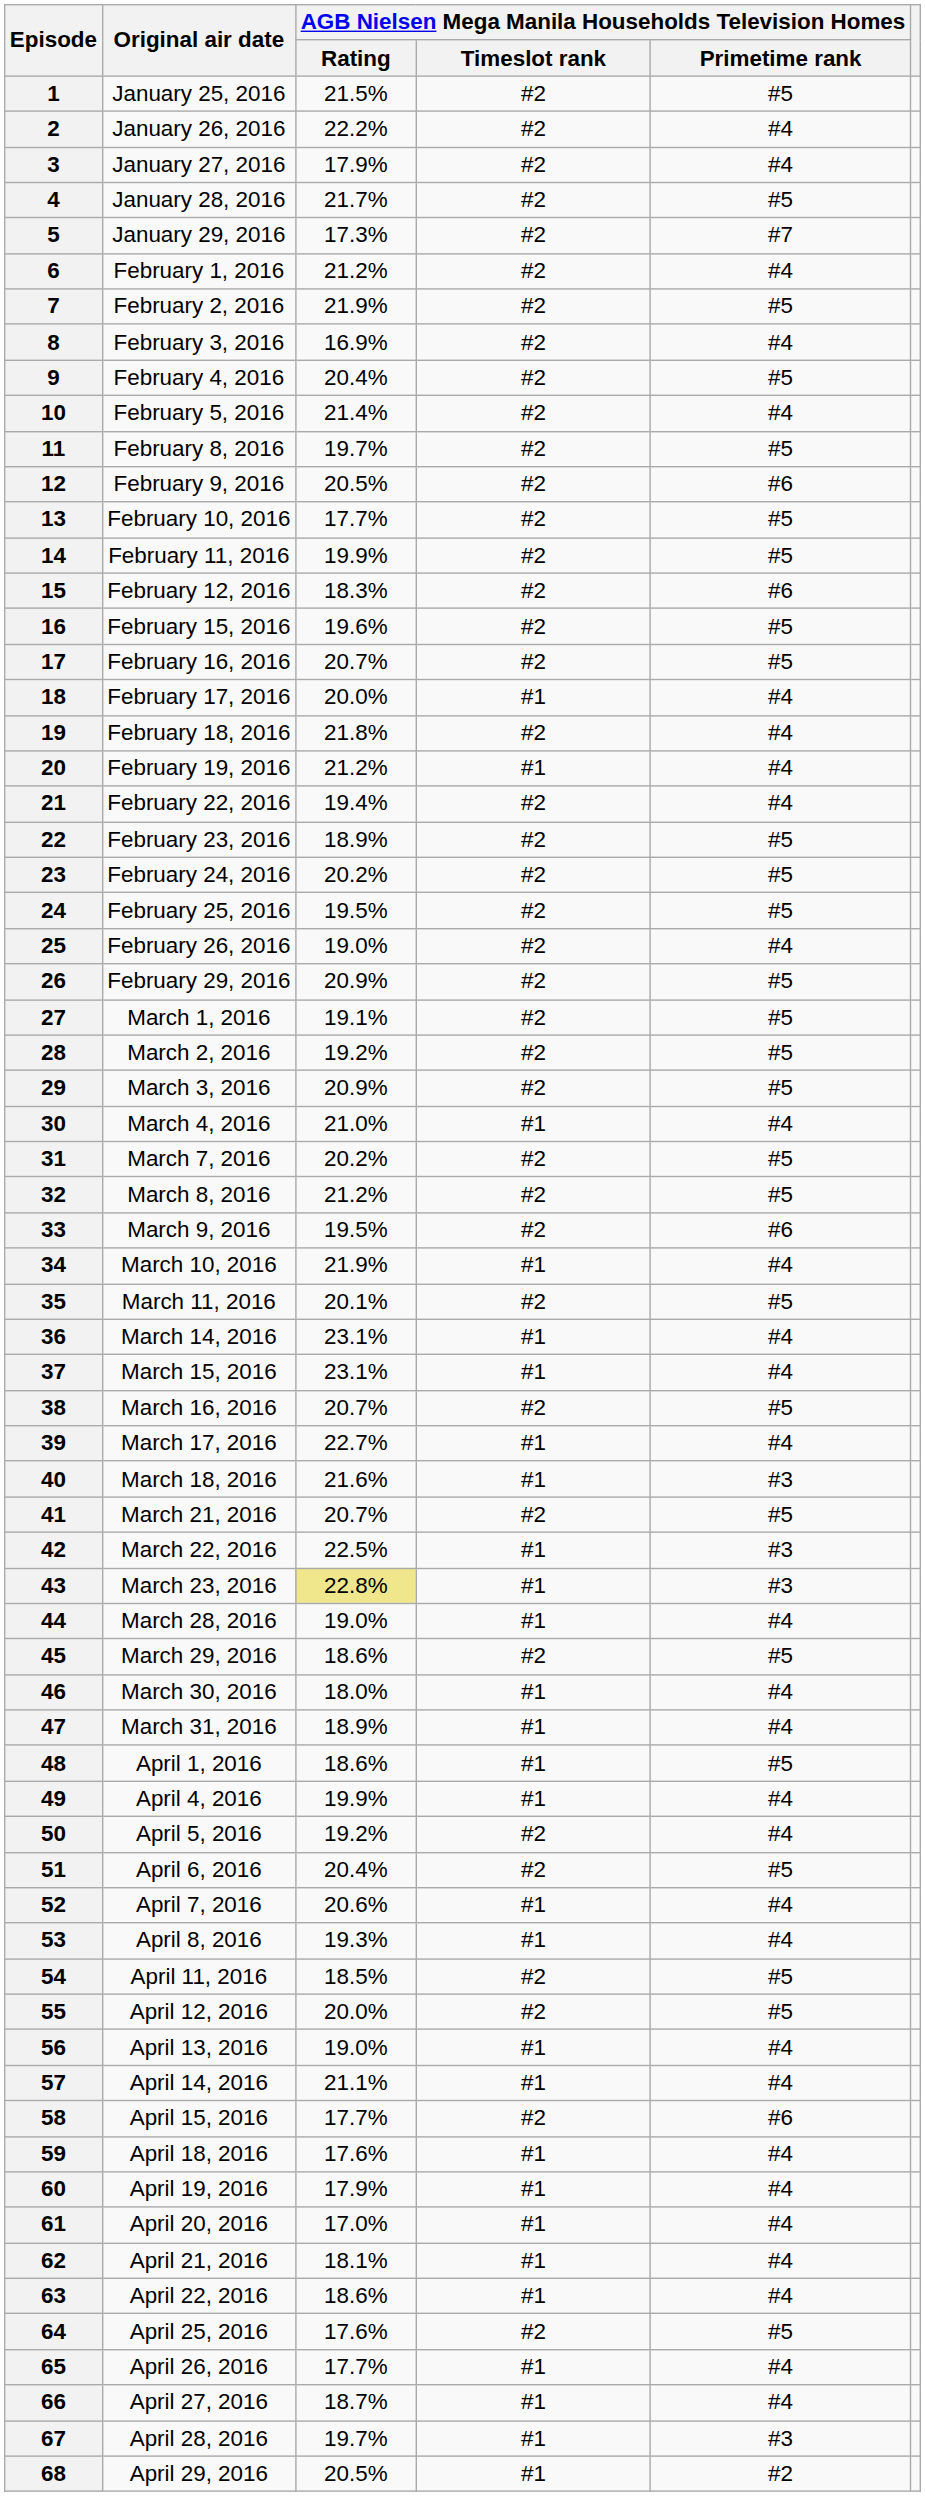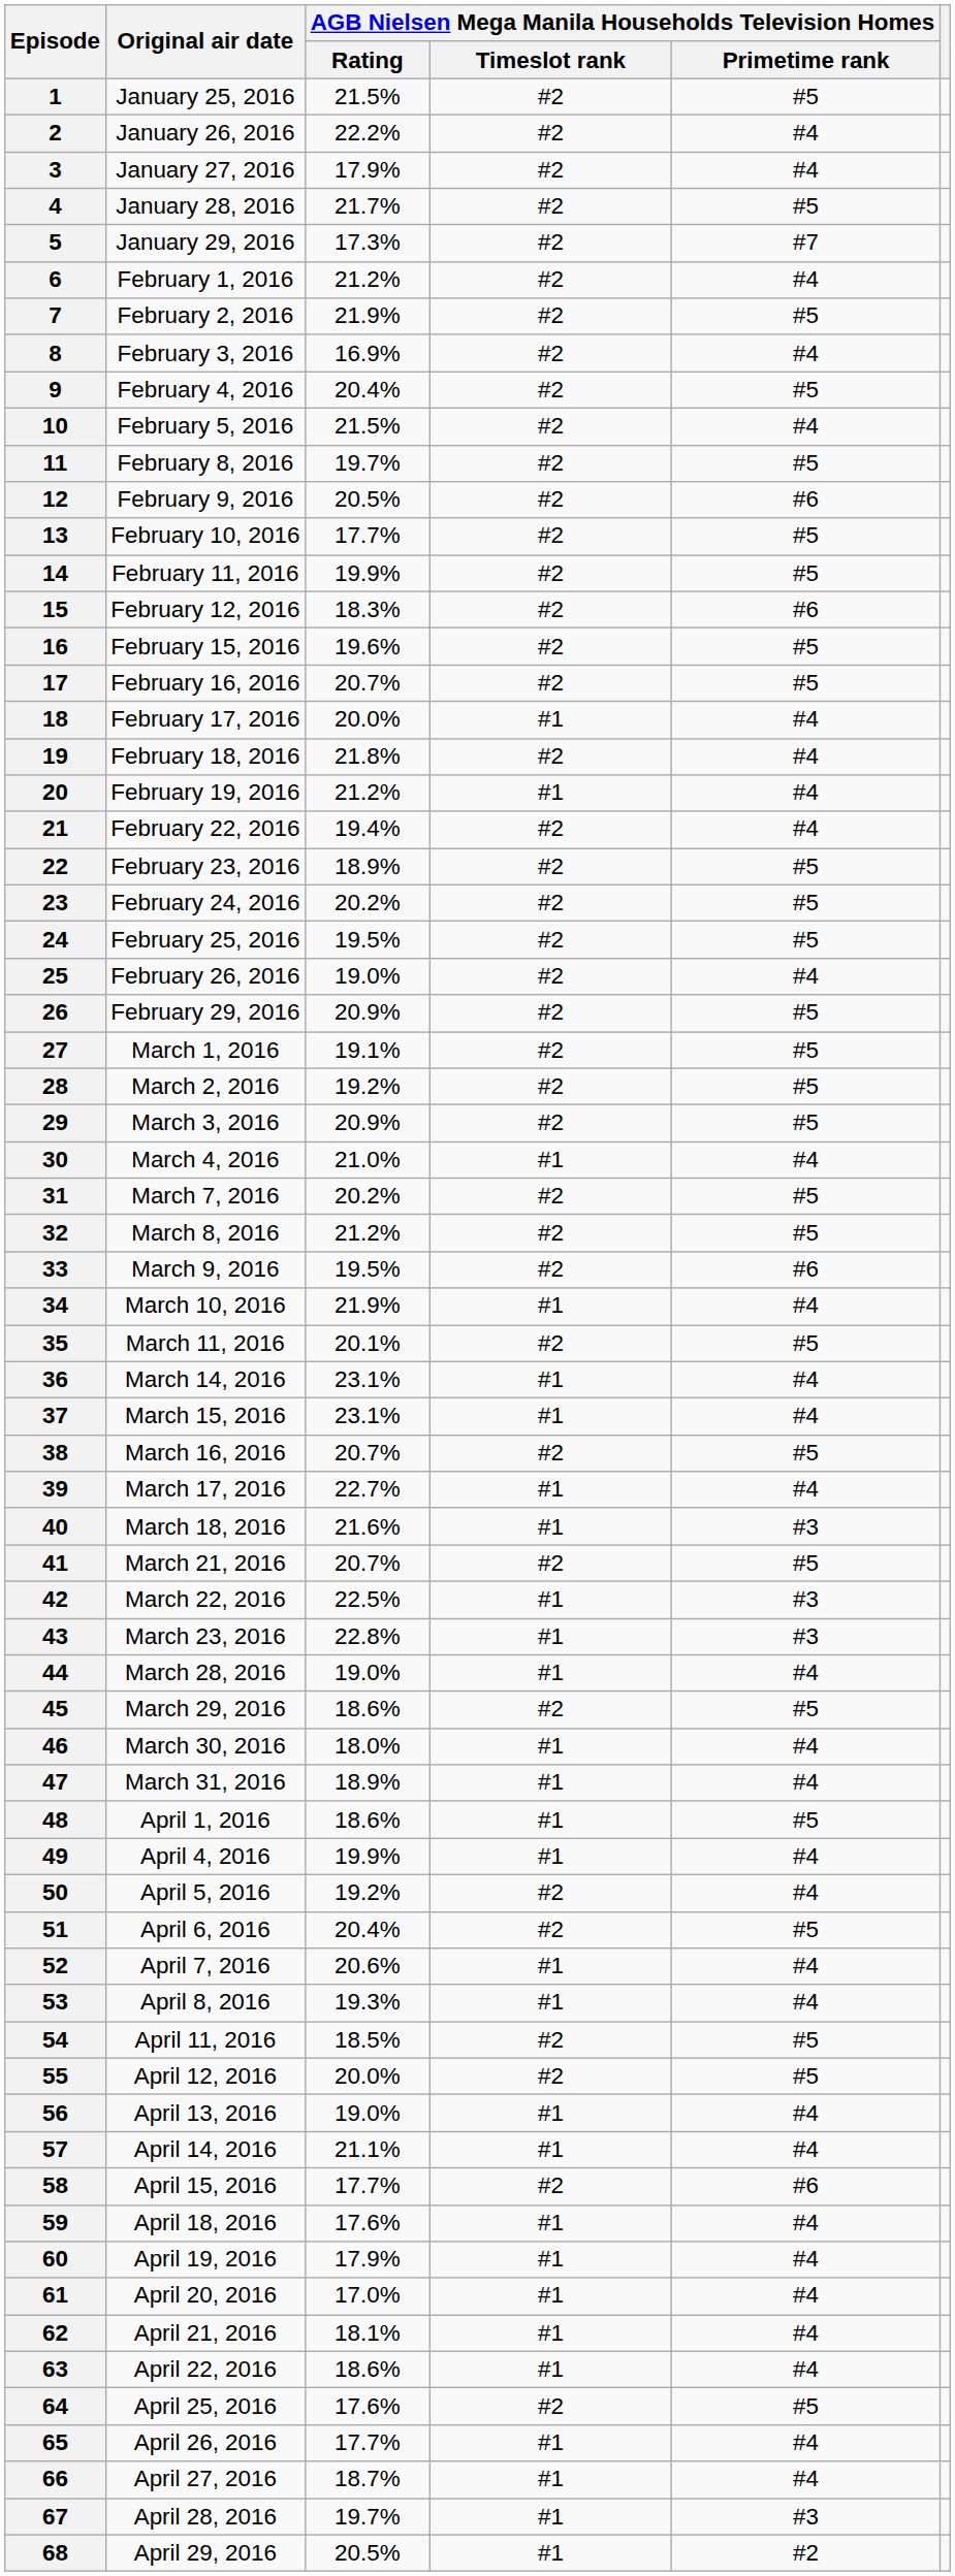10 | AGB Nielsen Mega Manila Households Television Homes / Rating: 21.4% -> 21.5%
43 | AGB Nielsen Mega Manila Households Television Homes / Rating: khaki background -> no background
